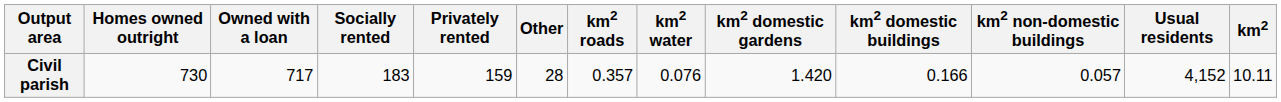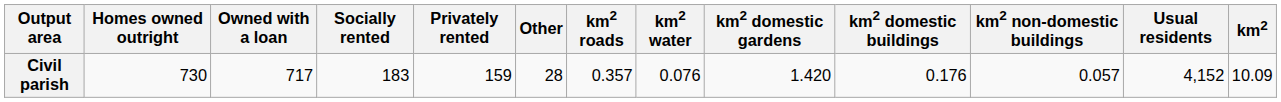Civil parish | km2 domestic buildings: 0.166 -> 0.176
Civil parish | km2: 10.11 -> 10.09
